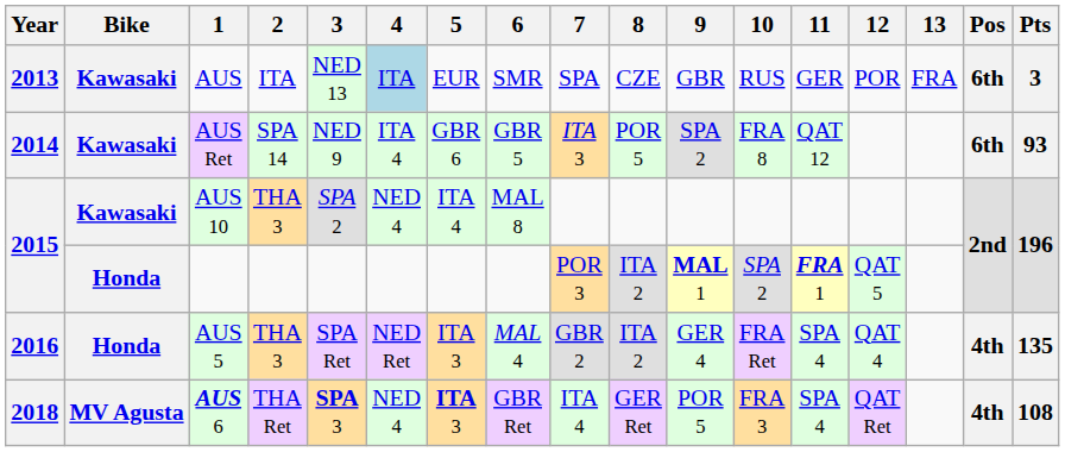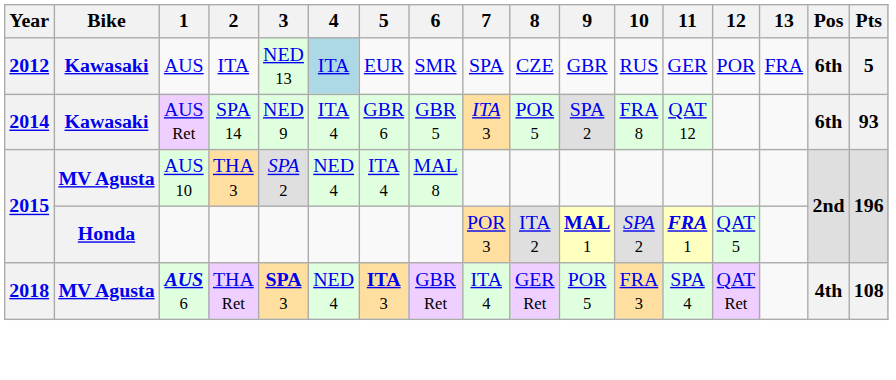AUS | Year: 2013 -> 2012
AUS | Pts: 3 -> 5
AUS 10 | Bike: Kawasaki -> MV Agusta
- row: 2016 | Honda | AUS 5 | THA 3 | SPA Ret | NED Ret | ITA 3 | MAL 4 | GBR 2 | ITA 2 | GER 4 | FRA Ret | SPA 4 | QAT 4 | 4th | 135
